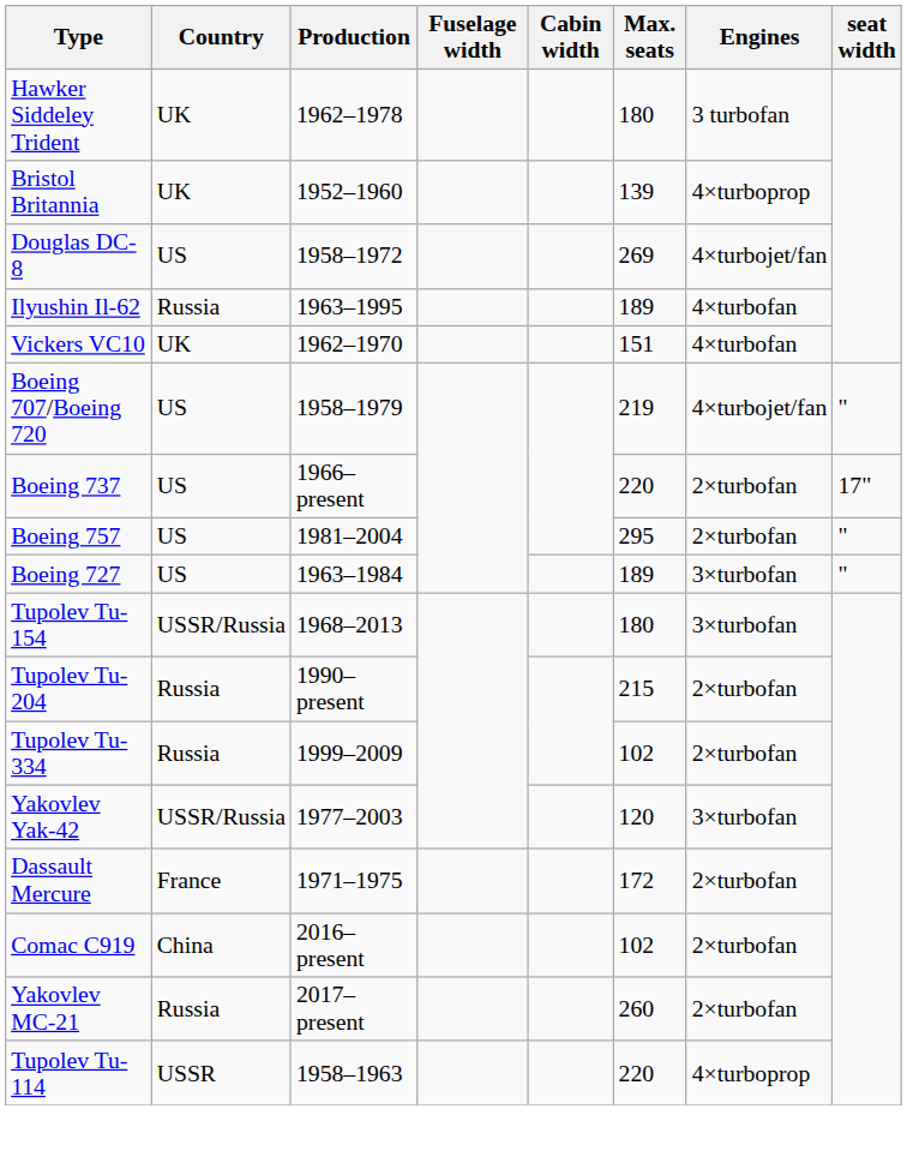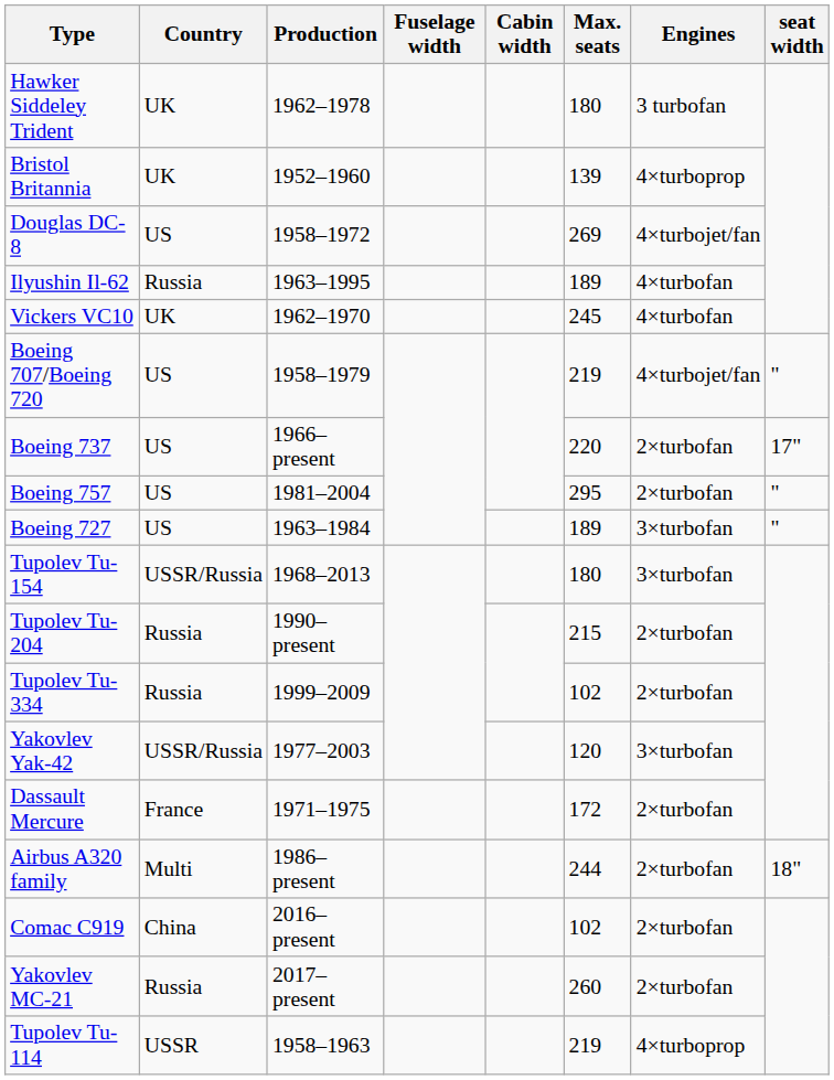Vickers VC10 | Max. seats: 151 -> 245
+ row: Airbus A320 family | Multi | 1986–present | 244 | 2×turbofan | 18"
Tupolev Tu-114 | Max. seats: 220 -> 219
